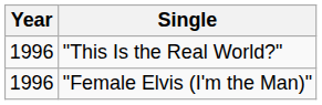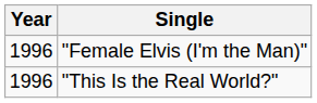rows swapped: "Female Elvis (I'm the Man)" <-> "This Is the Real World?"
